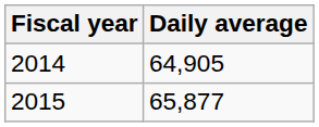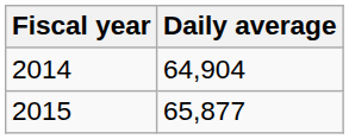2014 | Daily average: 64,905 -> 64,904
